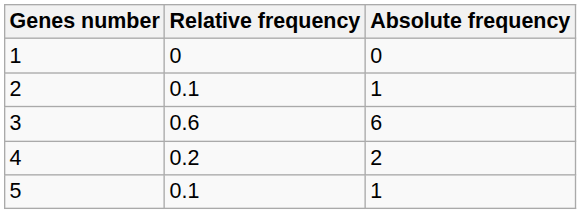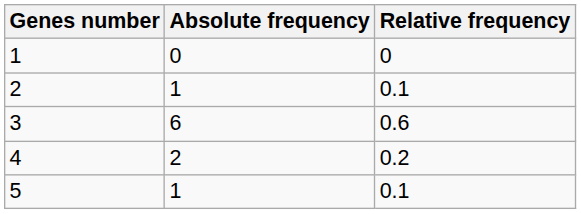columns swapped: Absolute frequency <-> Relative frequency
